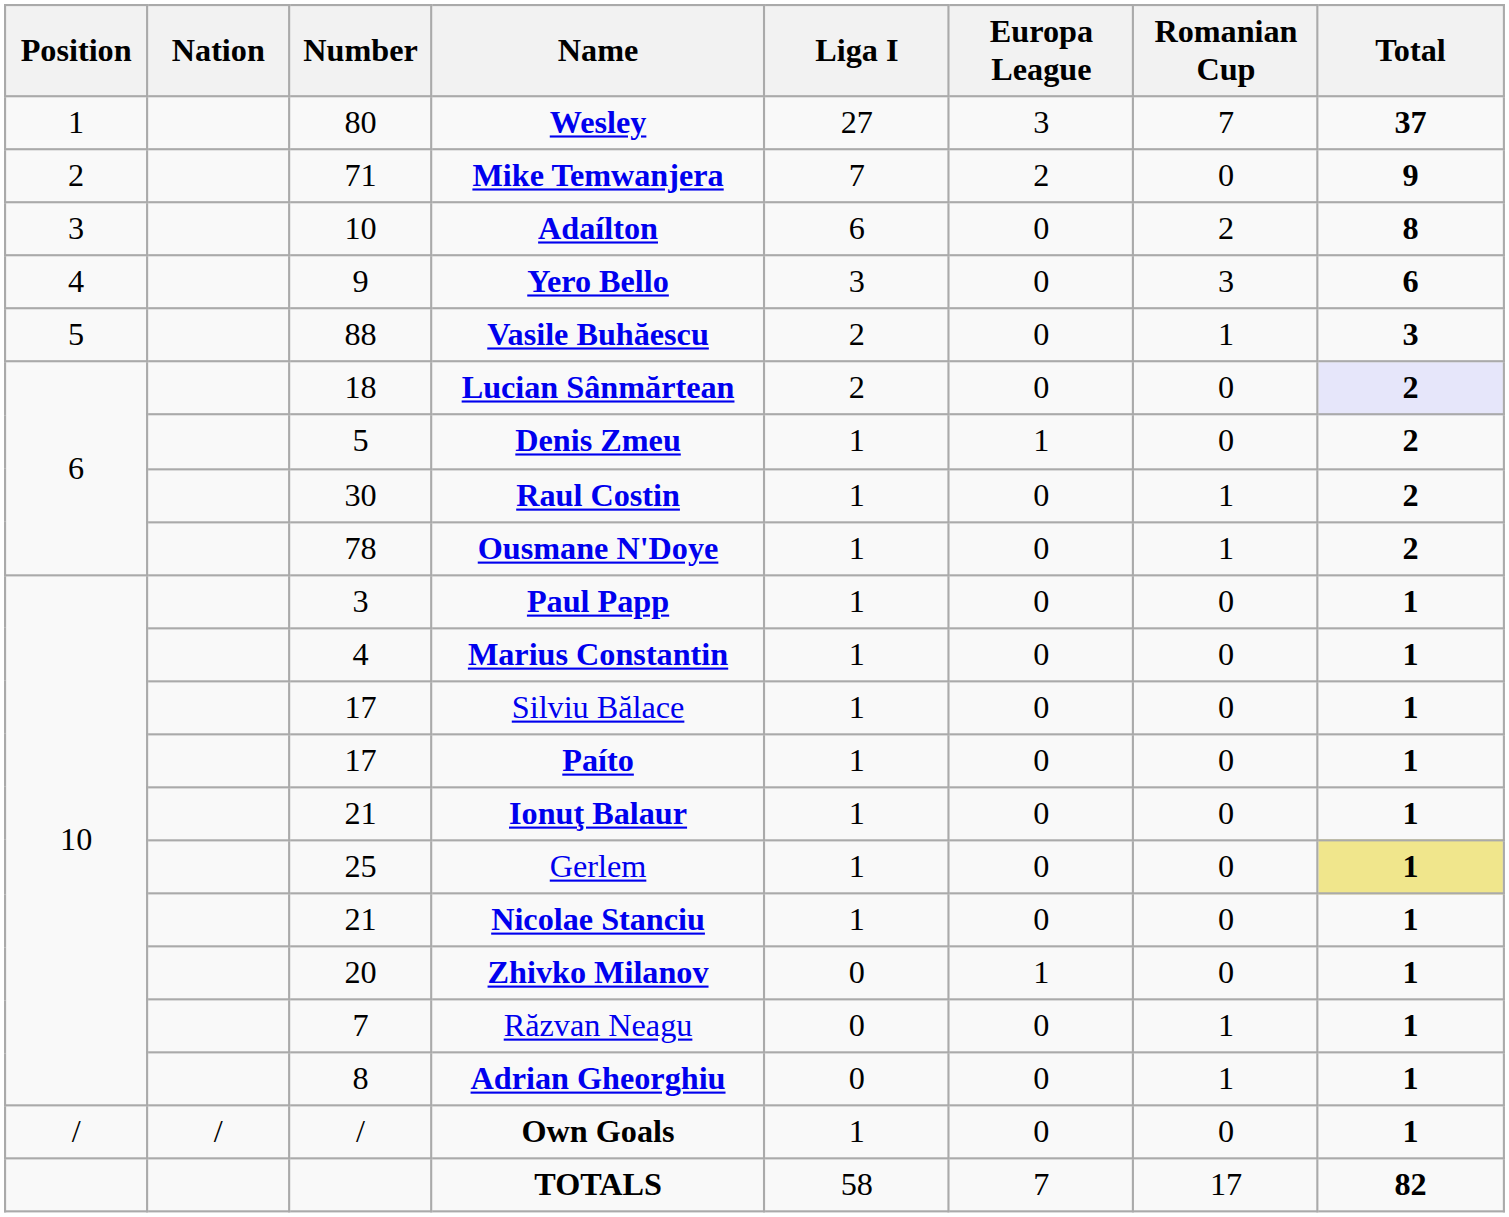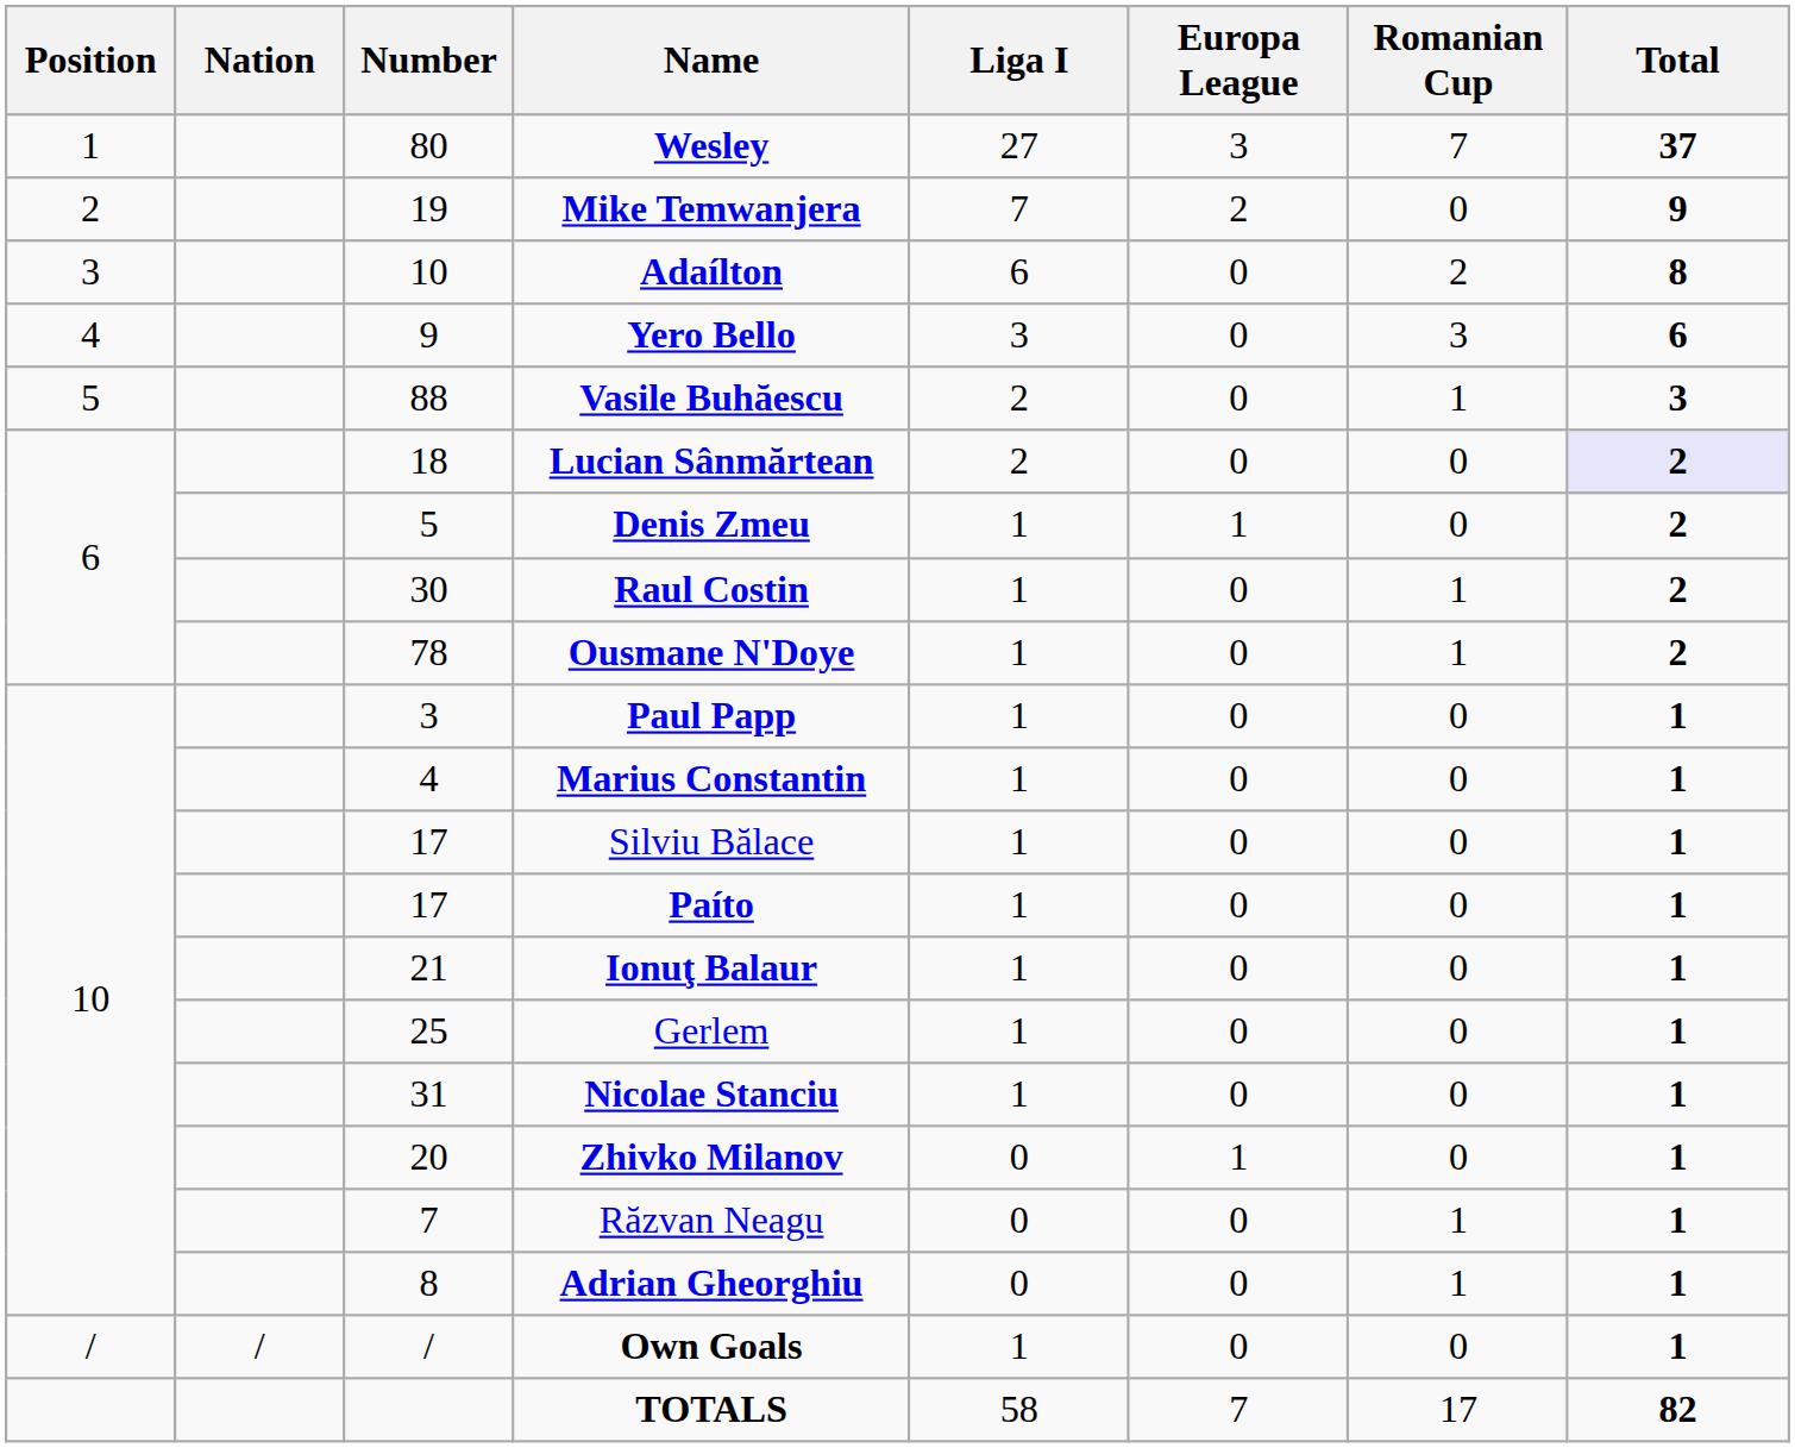Mike Temwanjera | Number: 71 -> 19
Gerlem | Total: khaki background -> no background
Nicolae Stanciu | Number: 21 -> 31
